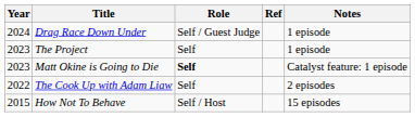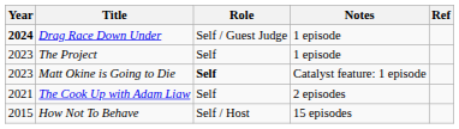columns swapped: Notes <-> Ref
Drag Race Down Under | Year: normal -> bold
The Cook Up with Adam Liaw | Year: 2022 -> 2021
